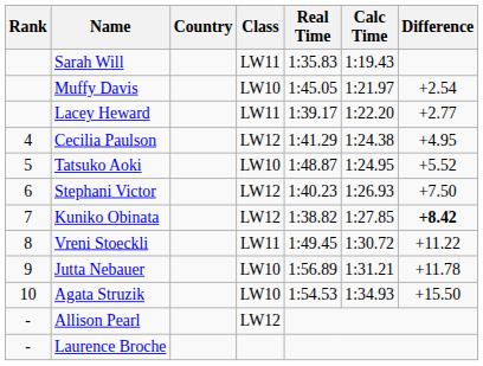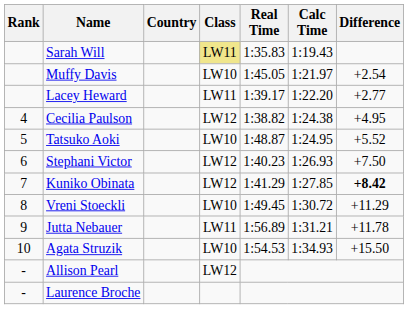Sarah Will | Class: no background -> khaki background
Cecilia Paulson | Real Time: 1:41.29 -> 1:38.82
Kuniko Obinata | Real Time: 1:38.82 -> 1:41.29
Vreni Stoeckli | Class: LW11 -> LW10
Vreni Stoeckli | Difference: +11.22 -> +11.29
Jutta Nebauer | Class: LW10 -> LW11
